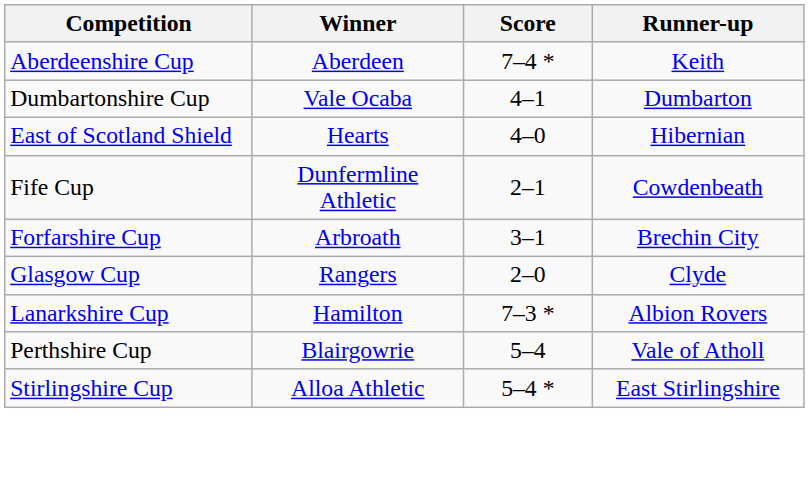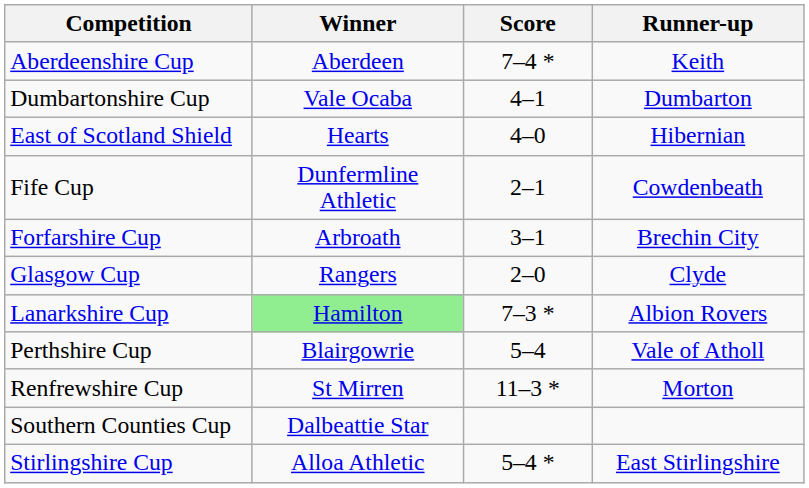Lanarkshire Cup | Winner: no background -> lightgreen background
+ row: Renfrewshire Cup | St Mirren | 11–3 * | Morton
+ row: Southern Counties Cup | Dalbeattie Star
